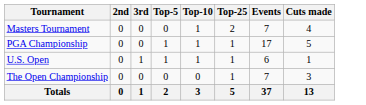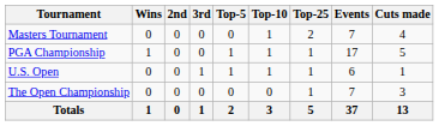+ column: Wins | 0 | 1 | 0 | 0 | 1
